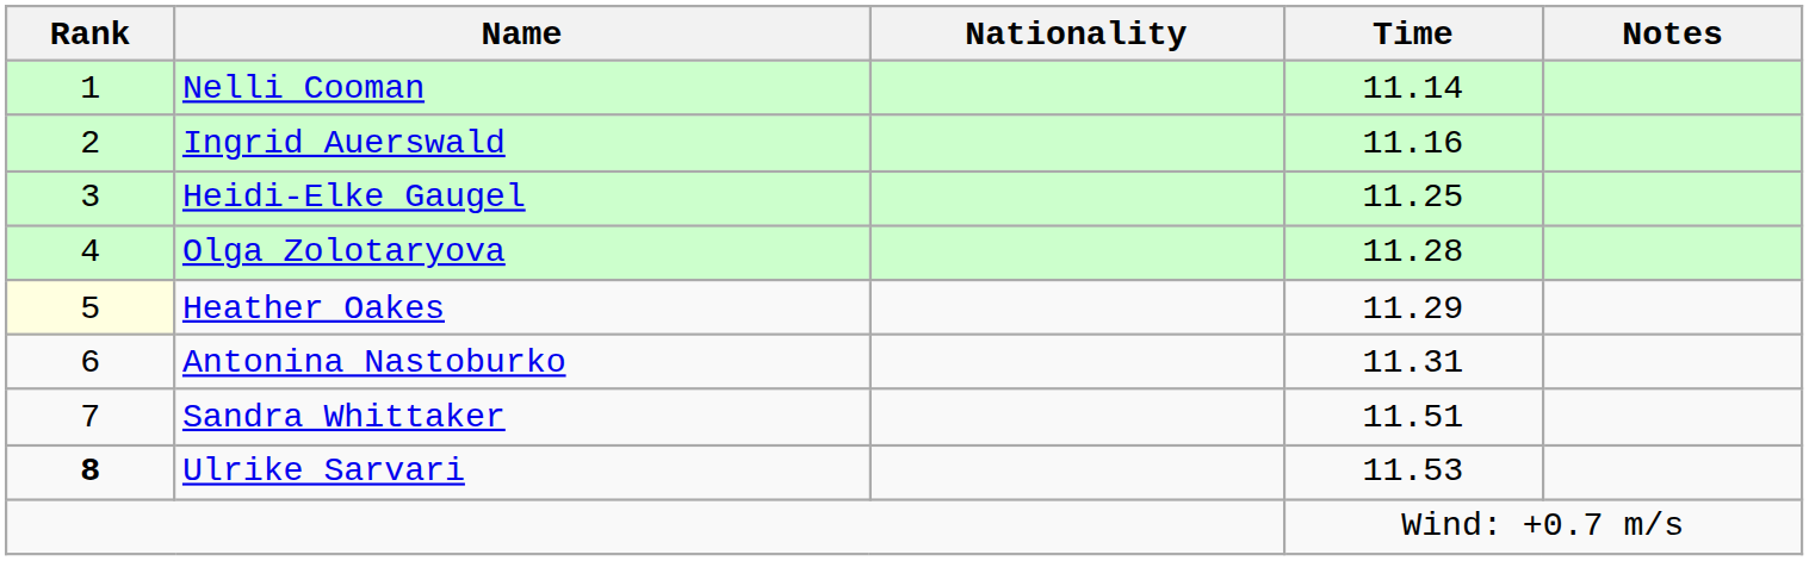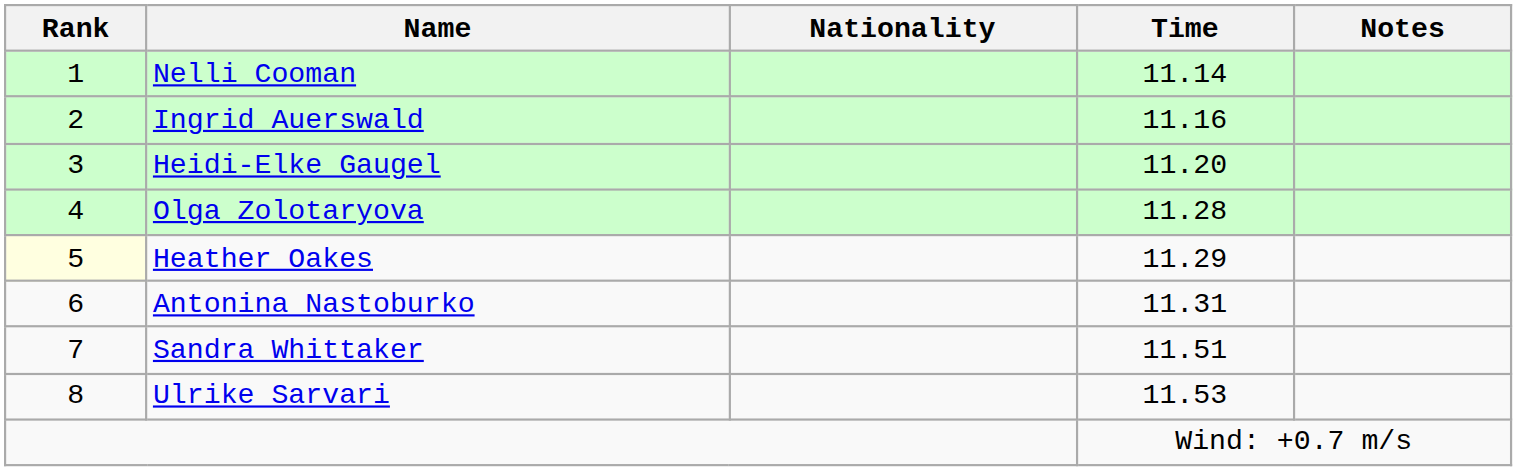Heidi-Elke Gaugel | Time: 11.25 -> 11.20
Ulrike Sarvari | Rank: bold -> normal
